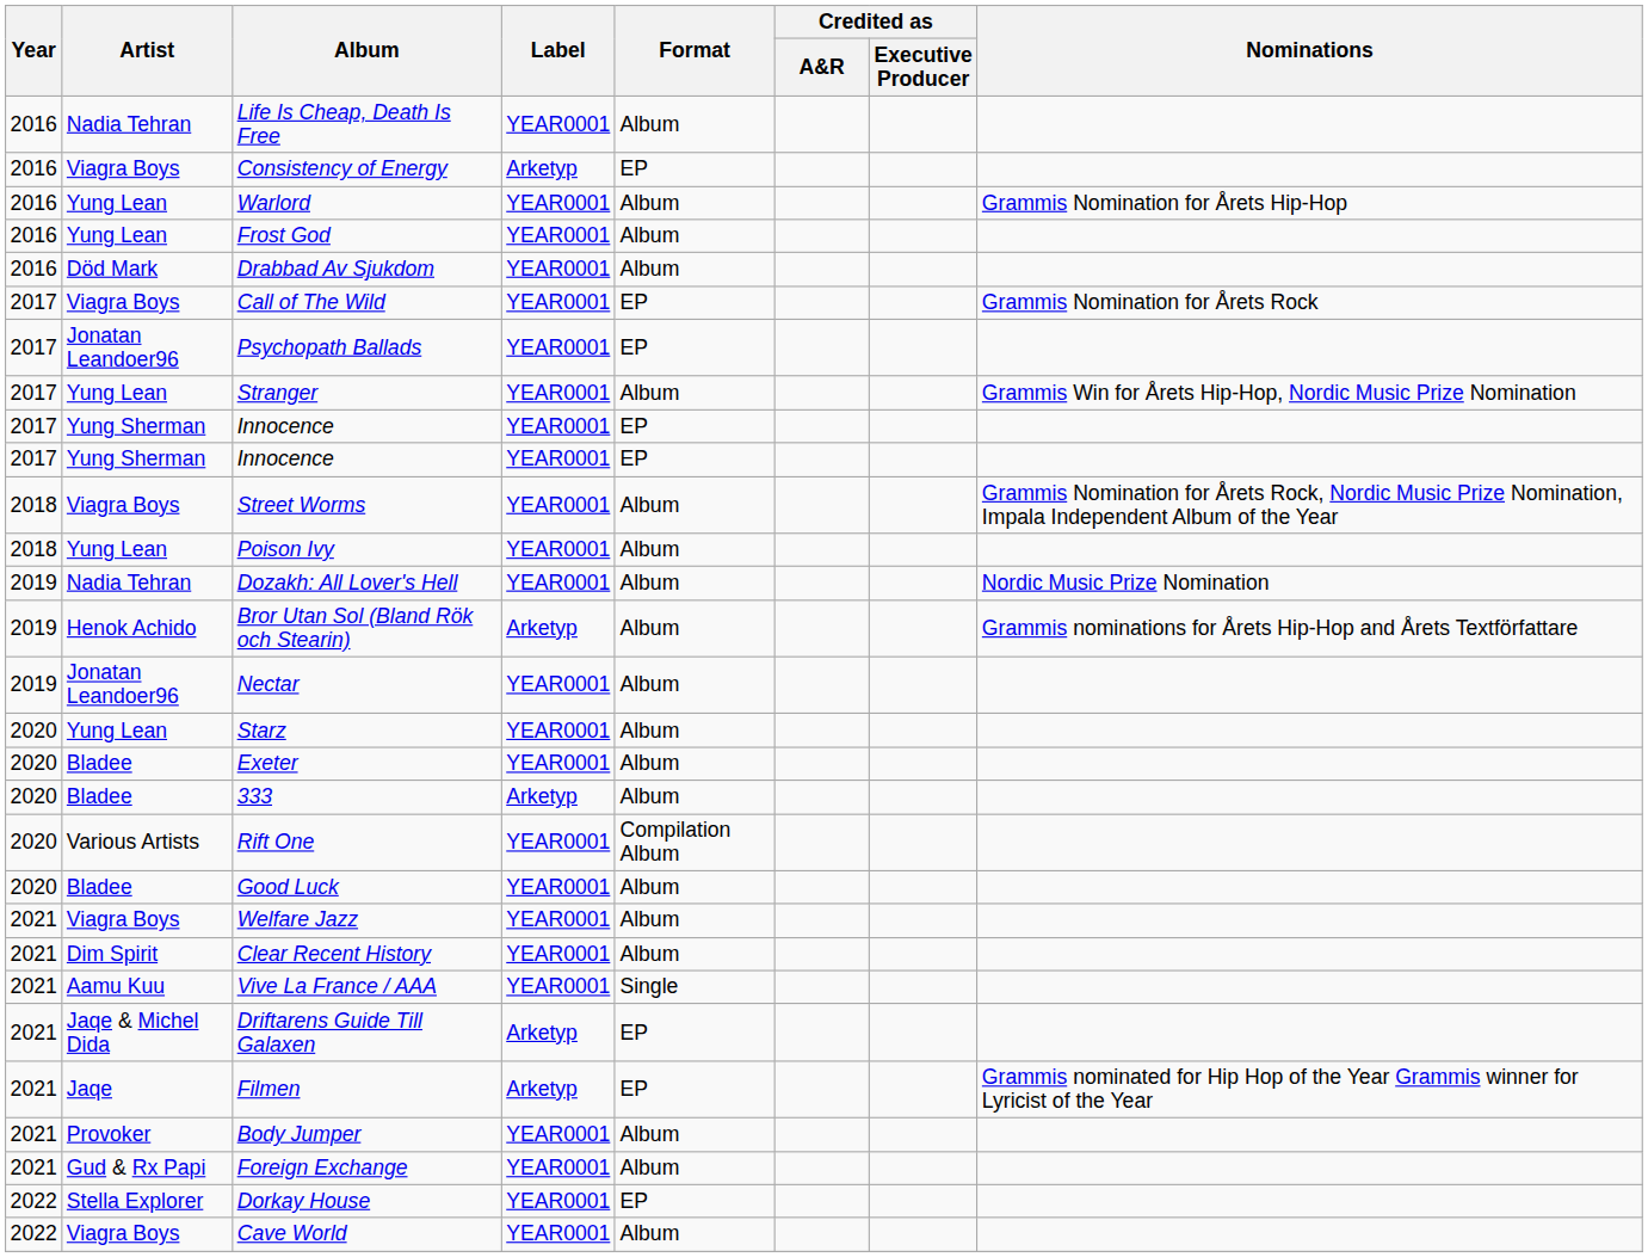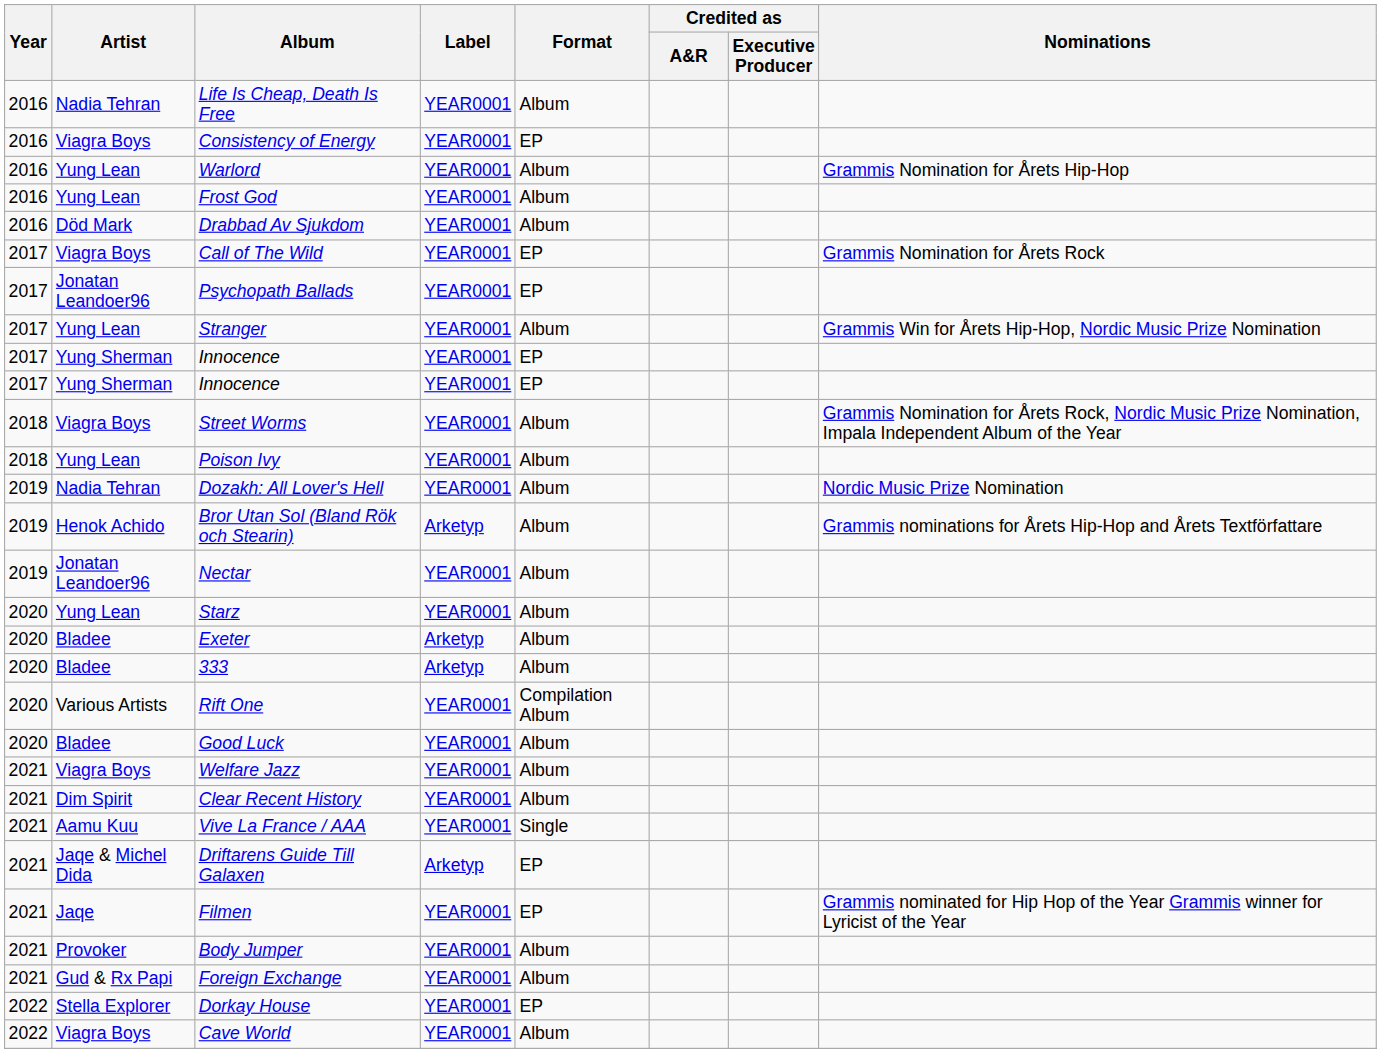Consistency of Energy | Label: Arketyp -> YEAR0001
Exeter | Label: YEAR0001 -> Arketyp
Filmen | Label: Arketyp -> YEAR0001
